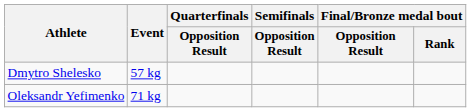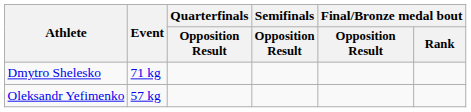Dmytro Shelesko | Event: 57 kg -> 71 kg
Oleksandr Yefimenko | Event: 71 kg -> 57 kg
